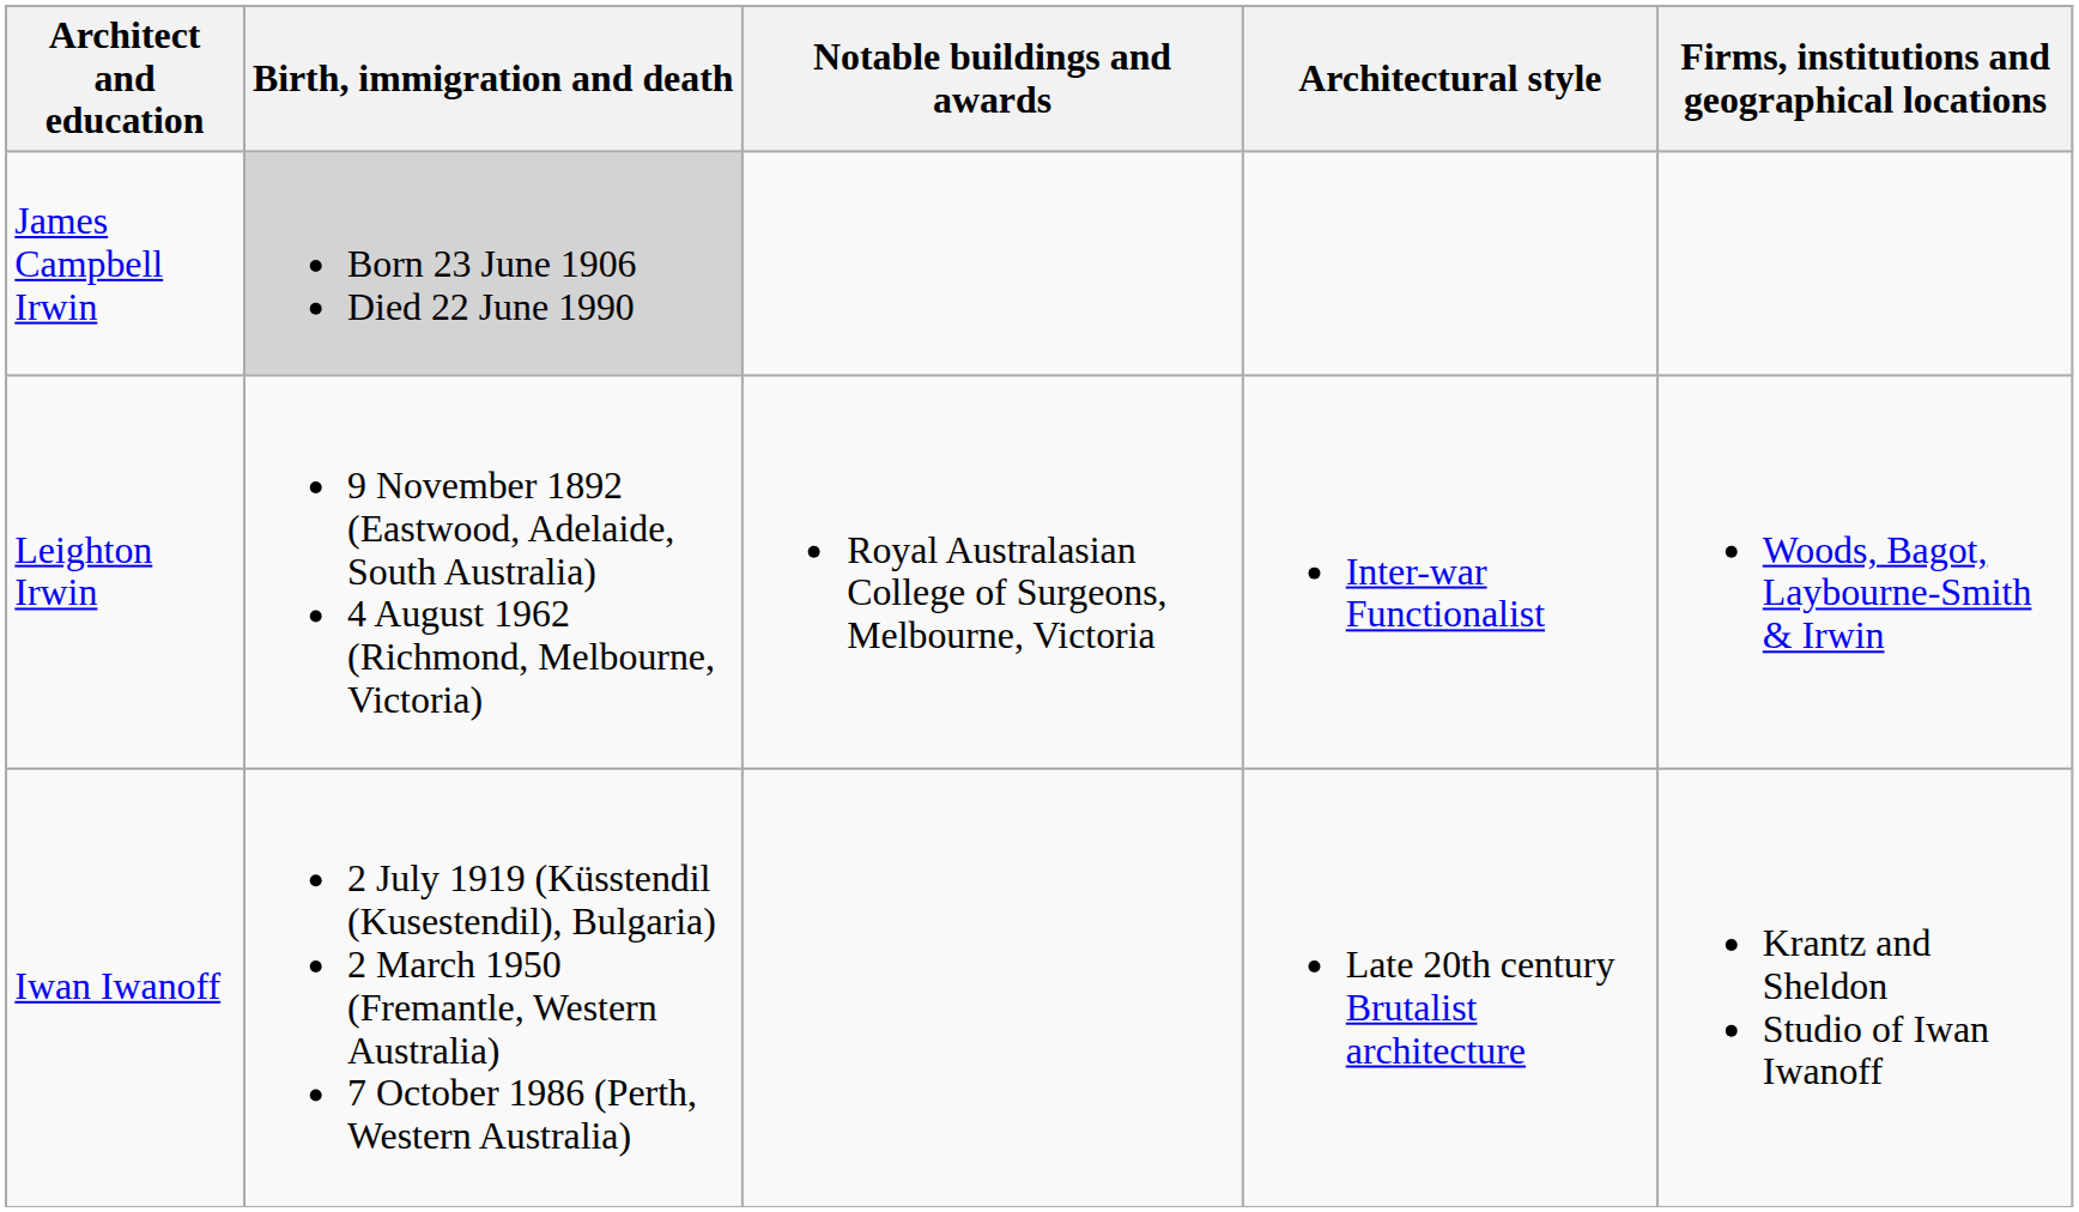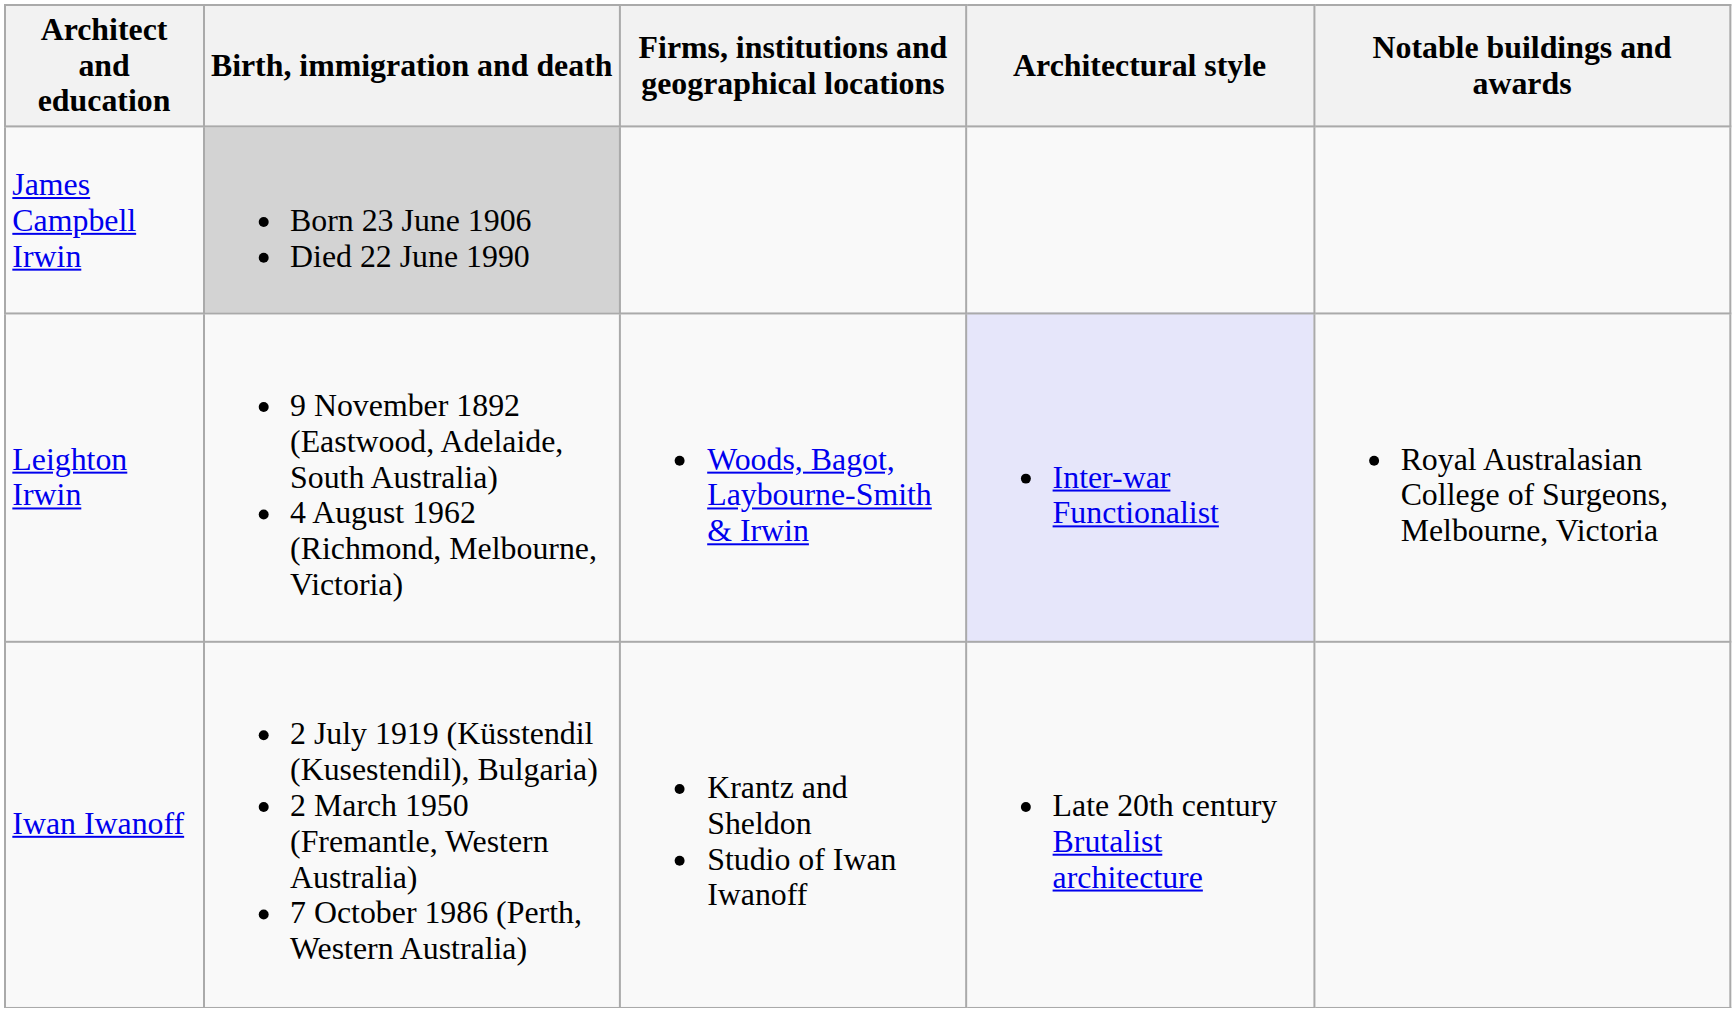columns swapped: Firms, institutions and geographical locations <-> Notable buildings and awards
Leighton Irwin | Architectural style: no background -> lavender background
